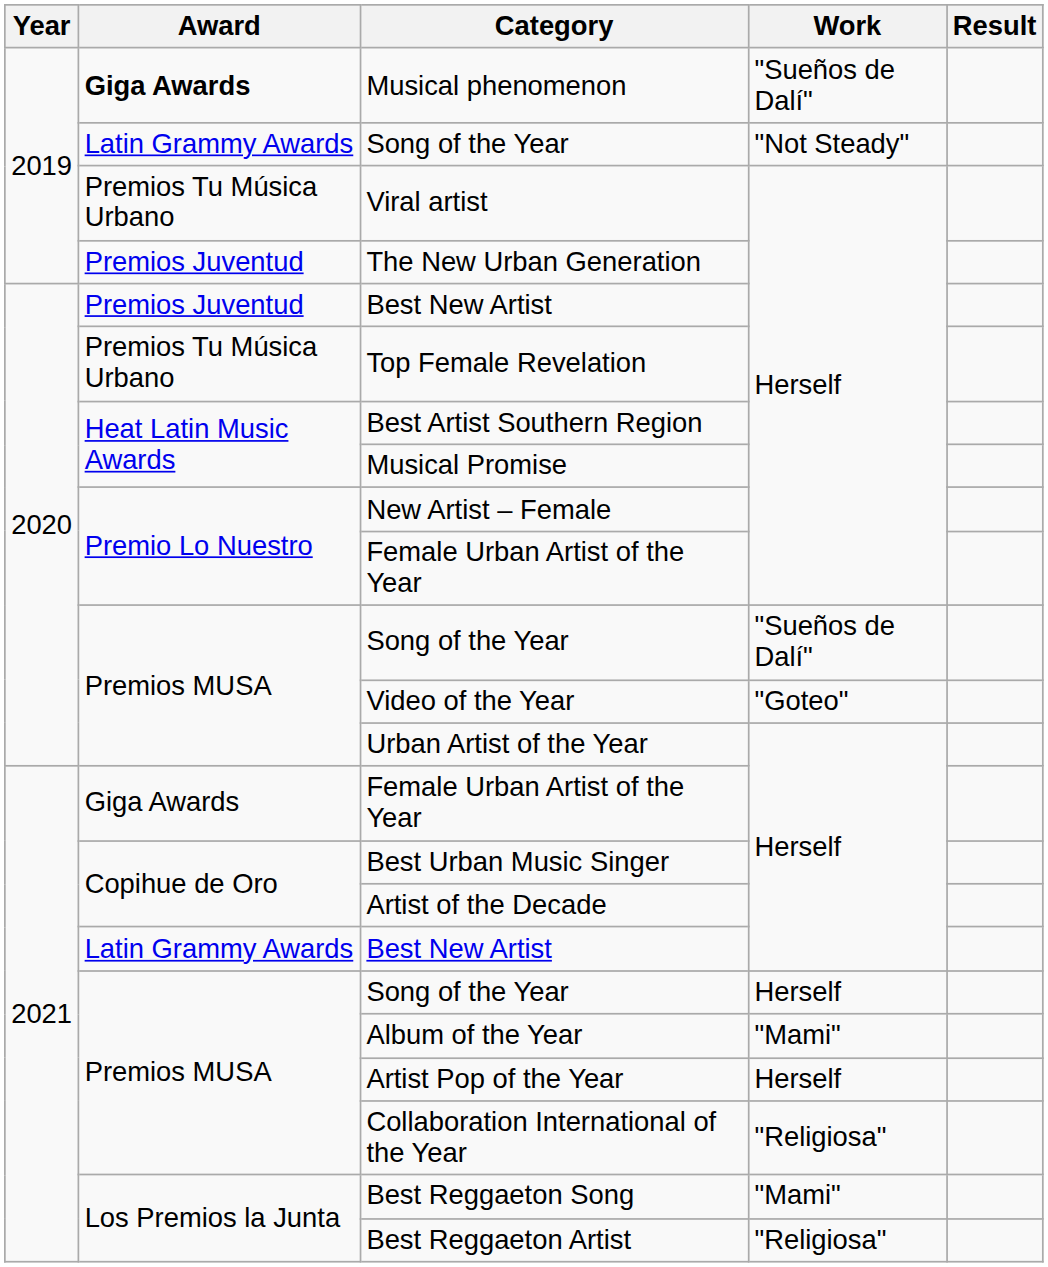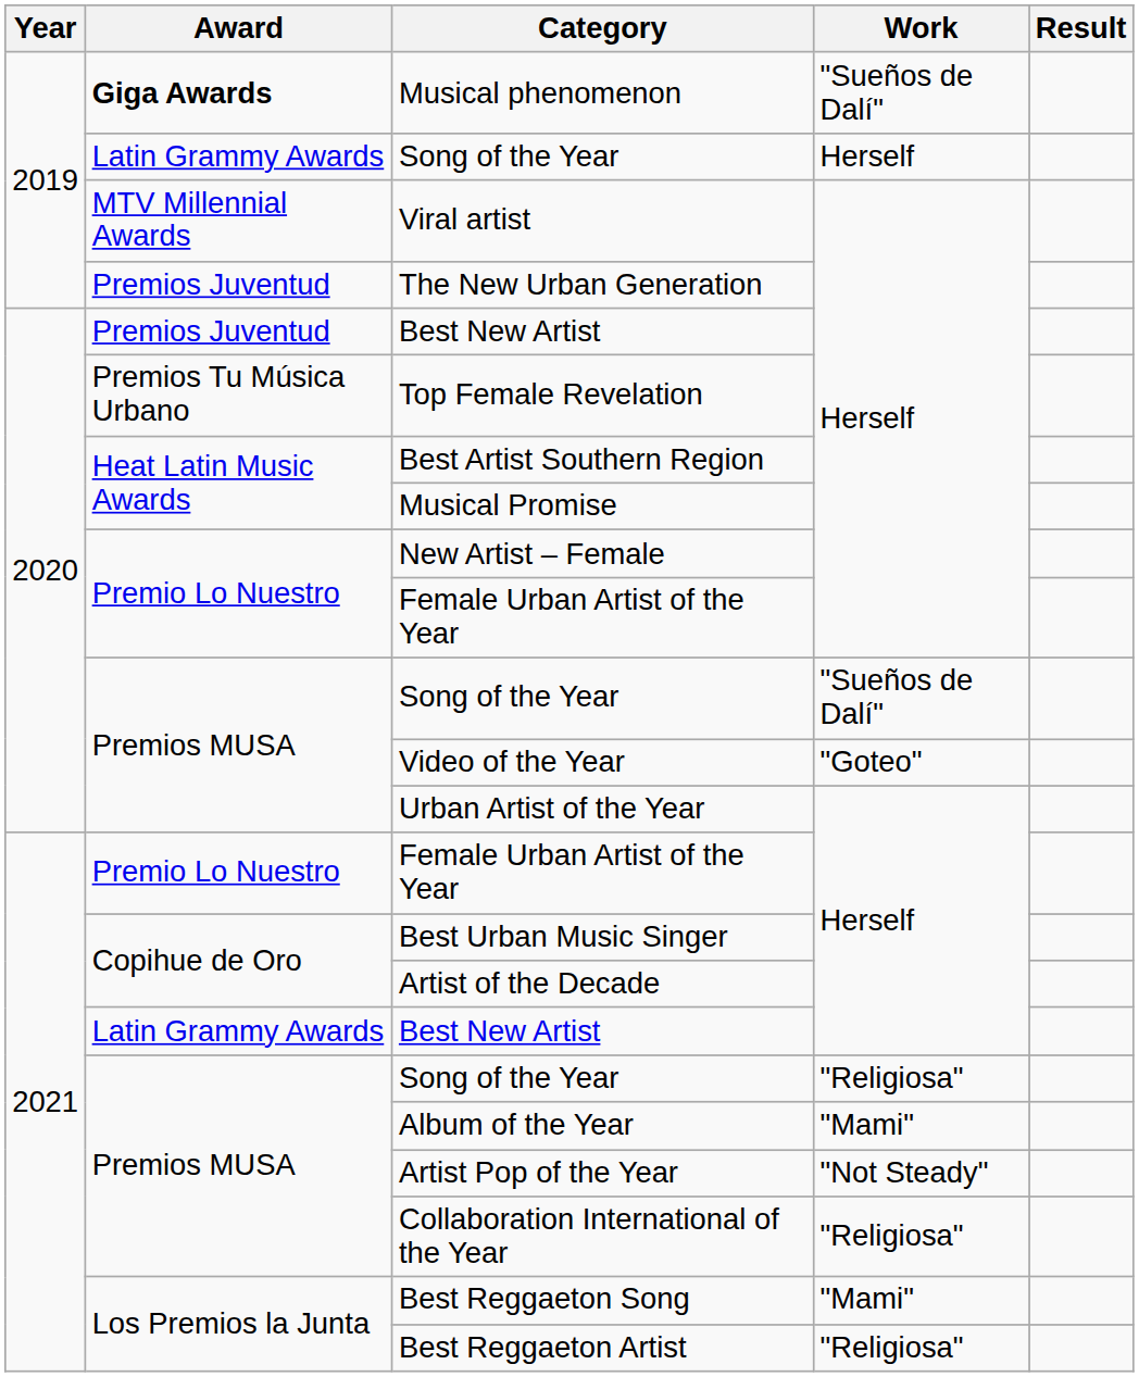2019 / Song of the Year | Work: "Not Steady" -> Herself
Viral artist | Award: Premios Tu Música Urbano -> MTV Millennial Awards
2021 / Female Urban Artist of the Year | Award: Giga Awards -> Premio Lo Nuestro
2021 / Song of the Year | Work: Herself -> "Religiosa"
Artist Pop of the Year | Work: Herself -> "Not Steady"
